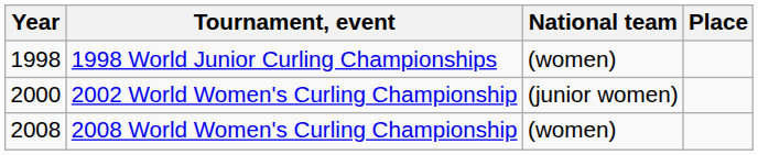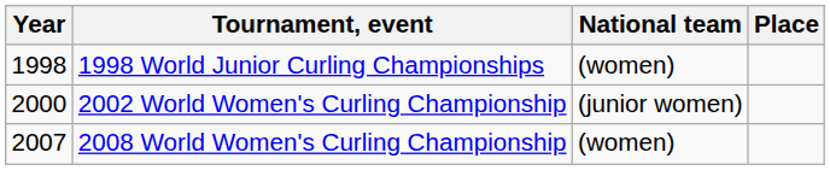2008 World Women's Curling Championship | Year: 2008 -> 2007
